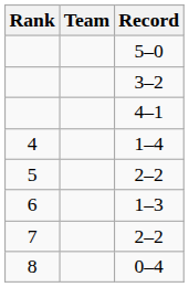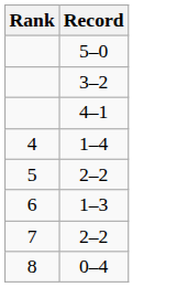- column: Team
